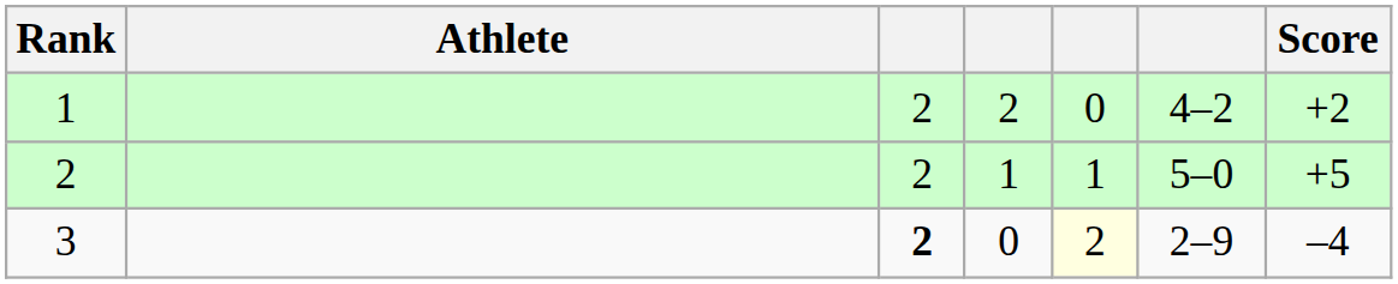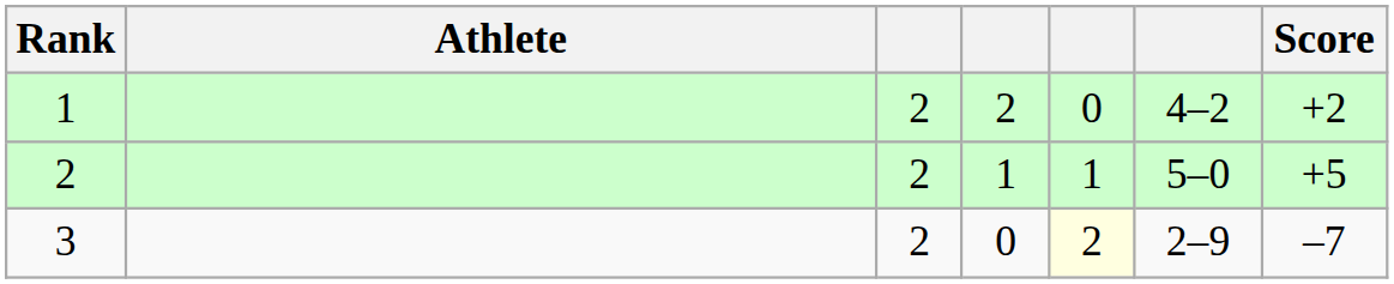3 | column 3: bold -> normal
3 | Score: –4 -> –7
